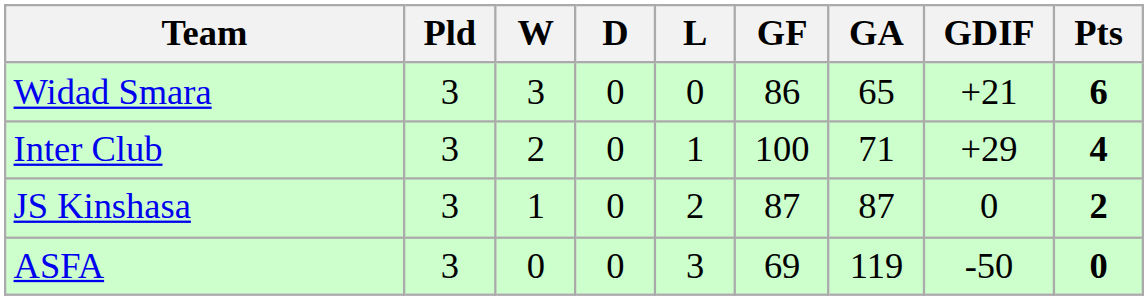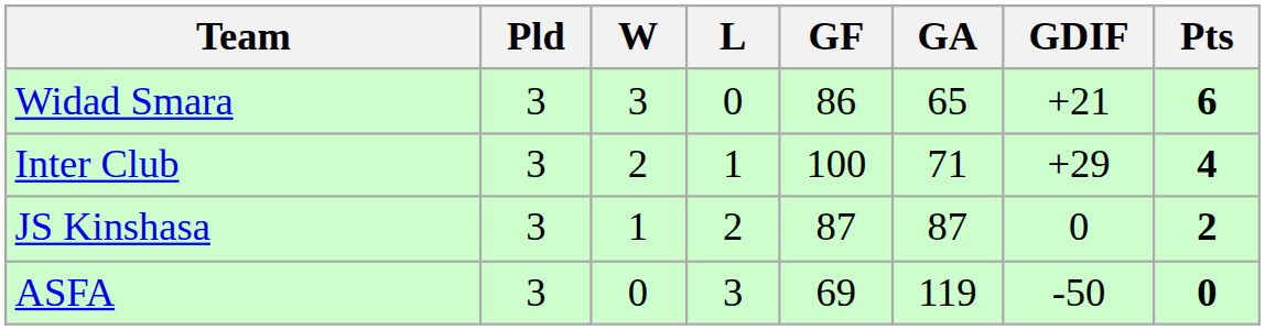- column: D | 0 | 0 | 0 | 0
